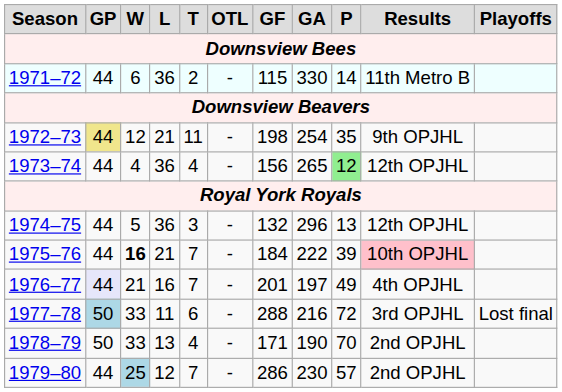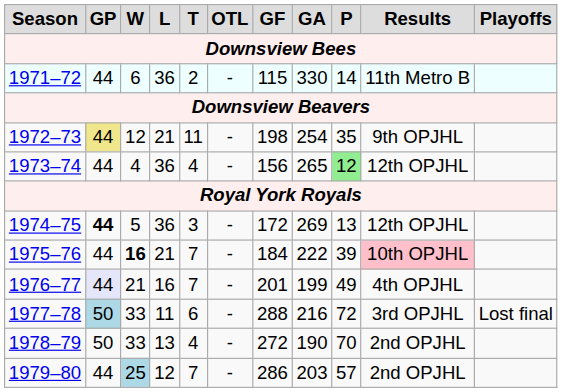1974–75 | GP: normal -> bold
1974–75 | GF: 132 -> 172
1974–75 | GA: 296 -> 269
1976–77 | GA: 197 -> 199
1978–79 | GF: 171 -> 272
1979–80 | GA: 230 -> 203
